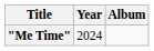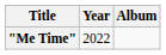"Me Time" | Year: 2024 -> 2022
